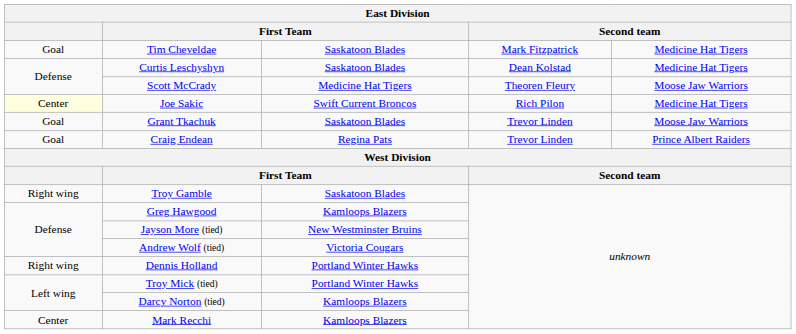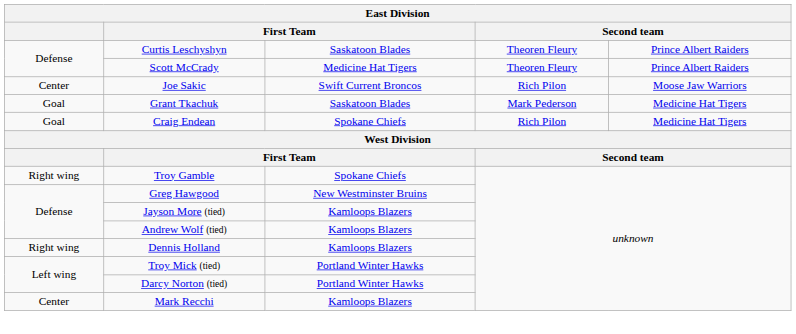- row: Goal | Tim Cheveldae | Saskatoon Blades | Mark Fitzpatrick | Medicine Hat Tigers
Curtis Leschyshyn | column 4: Dean Kolstad -> Theoren Fleury
Curtis Leschyshyn | column 5: Medicine Hat Tigers -> Prince Albert Raiders
Scott McCrady | column 5: Moose Jaw Warriors -> Prince Albert Raiders
Joe Sakic | column 1: lightyellow background -> no background
Joe Sakic | column 5: Medicine Hat Tigers -> Moose Jaw Warriors
Grant Tkachuk | column 4: Trevor Linden -> Mark Pederson
Grant Tkachuk | column 5: Moose Jaw Warriors -> Medicine Hat Tigers
Craig Endean | column 3: Regina Pats -> Spokane Chiefs
Craig Endean | column 4: Trevor Linden -> Rich Pilon
Craig Endean | column 5: Prince Albert Raiders -> Medicine Hat Tigers
Troy Gamble | column 3: Saskatoon Blades -> Spokane Chiefs
Greg Hawgood | column 3: Kamloops Blazers -> New Westminster Bruins
Jayson More (tied) | column 3: New Westminster Bruins -> Kamloops Blazers
Andrew Wolf (tied) | column 3: Victoria Cougars -> Kamloops Blazers
Dennis Holland | column 3: Portland Winter Hawks -> Kamloops Blazers
Darcy Norton (tied) | column 3: Kamloops Blazers -> Portland Winter Hawks
